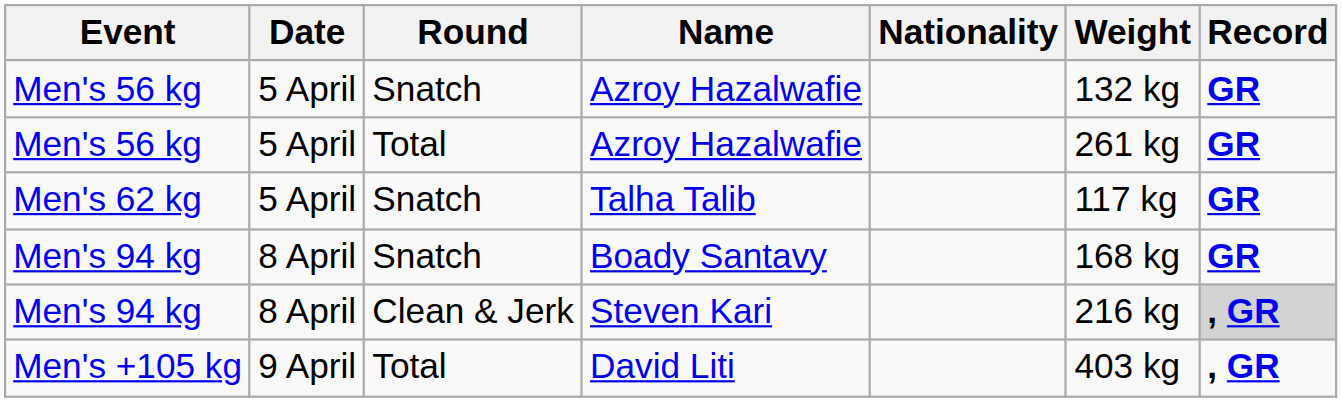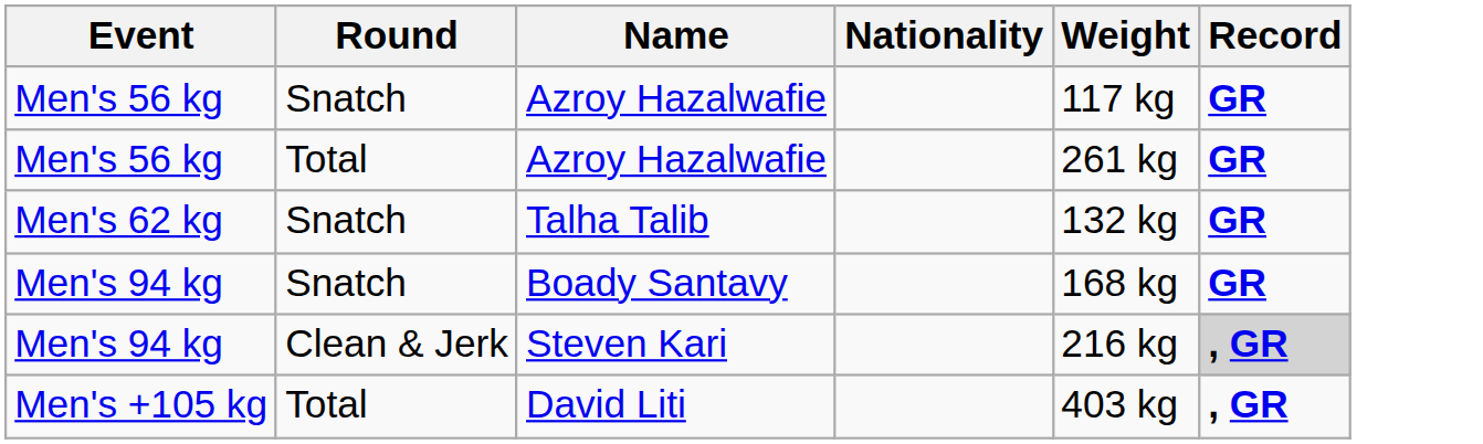- column: Date | 5 April | 5 April | 5 April | 8 April | 8 April | 9 April
Snatch / Azroy Hazalwafie | Weight: 132 kg -> 117 kg
Talha Talib | Weight: 117 kg -> 132 kg
